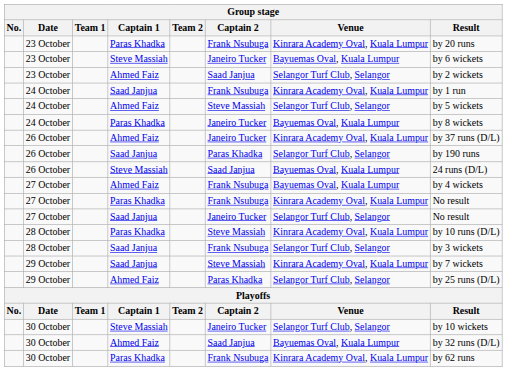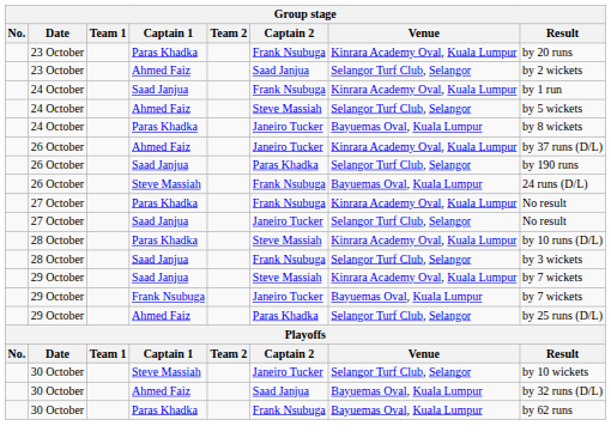- row: 23 October | Steve Massiah | Janeiro Tucker | Bayuemas Oval, Kuala Lumpur | by 6 wickets
26 October / Steve Massiah | Captain 2: Saad Janjua -> Frank Nsubuga
- row: 27 October | Ahmed Faiz | Frank Nsubuga | Bayuemas Oval, Kuala Lumpur | by 4 wickets
+ row: 29 October | Frank Nsubuga | Janeiro Tucker | Bayuemas Oval, Kuala Lumpur | by 7 wickets
30 October / Paras Khadka | Venue: Kinrara Academy Oval, Kuala Lumpur -> Bayuemas Oval, Kuala Lumpur
